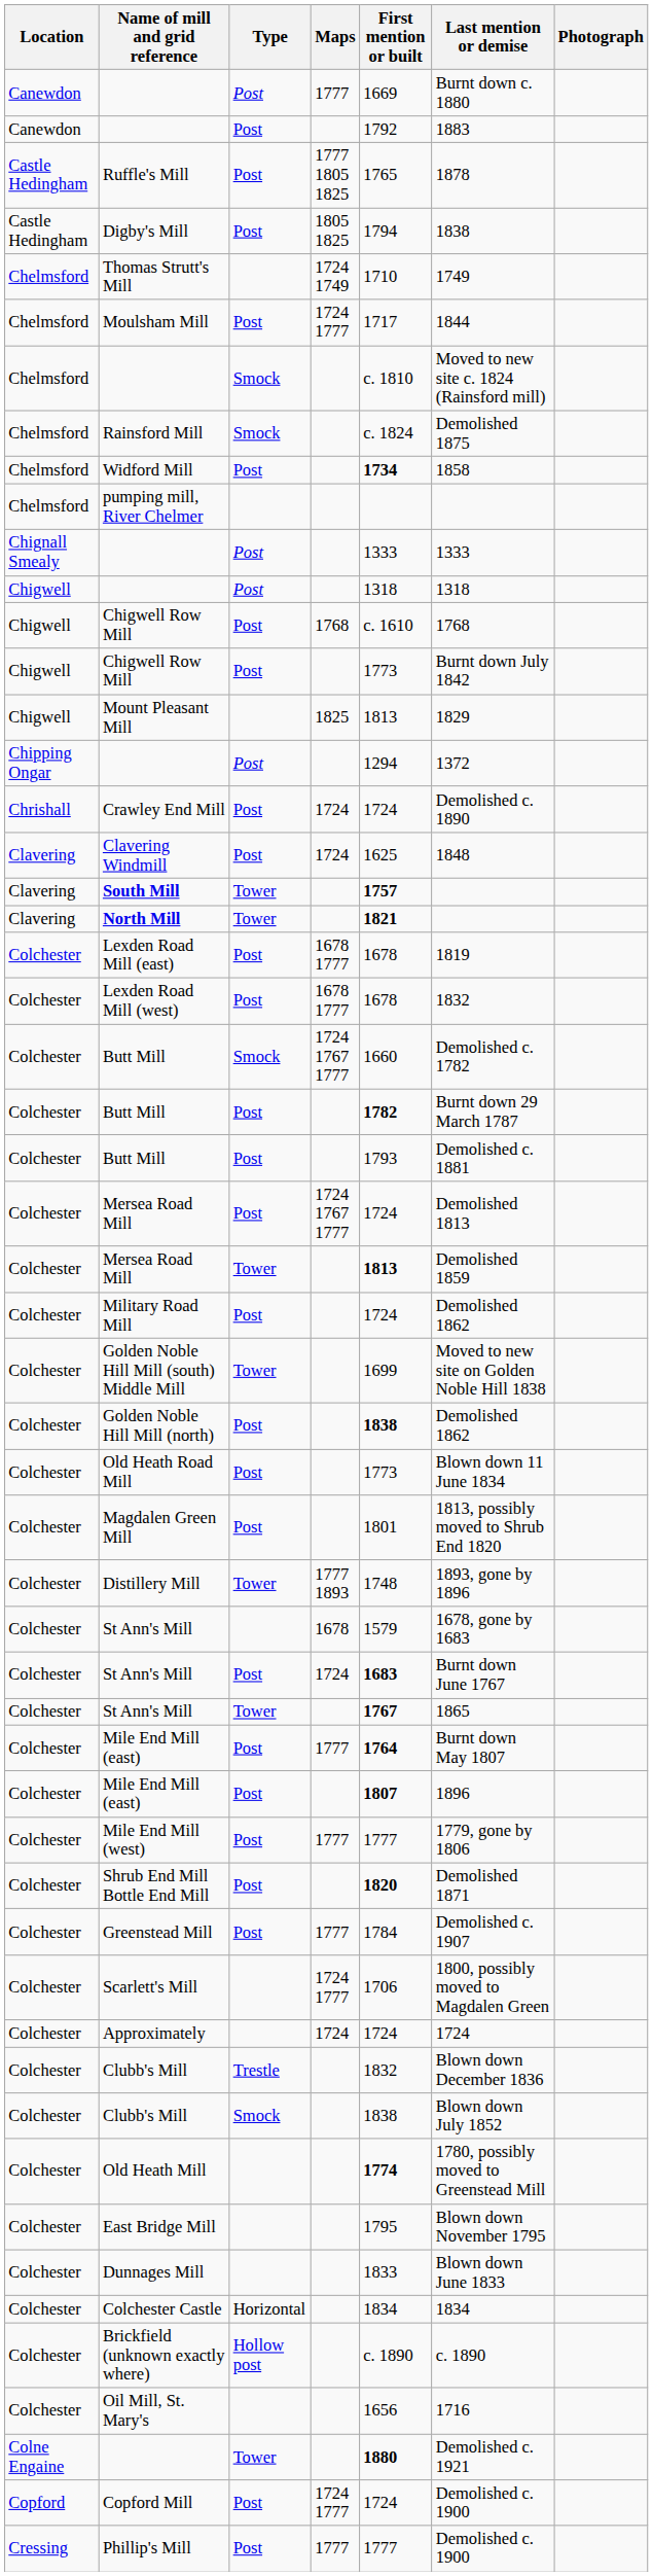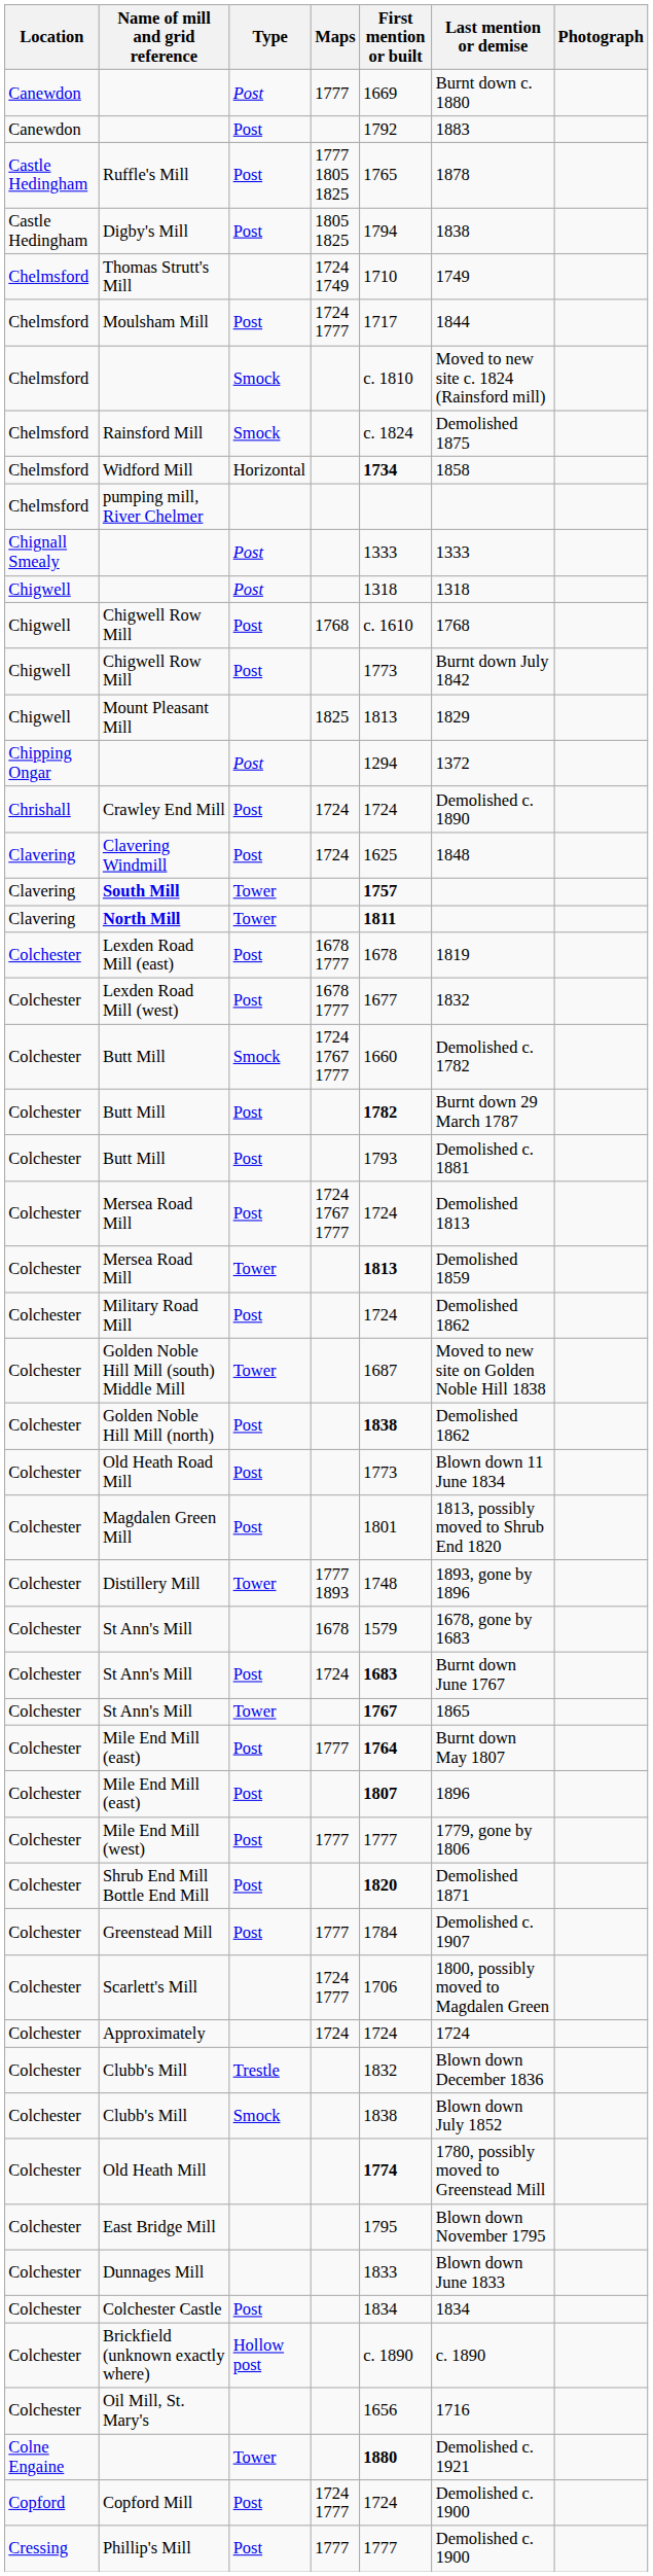Widford Mill | Type: Post -> Horizontal
North Mill | First mention or built: 1821 -> 1811
Lexden Road Mill (west) | First mention or built: 1678 -> 1677
Golden Noble Hill Mill (south) Middle Mill | First mention or built: 1699 -> 1687
Colchester Castle | Type: Horizontal -> Post
